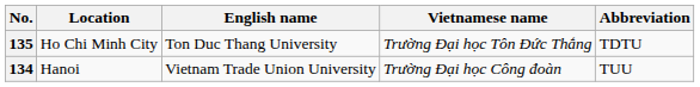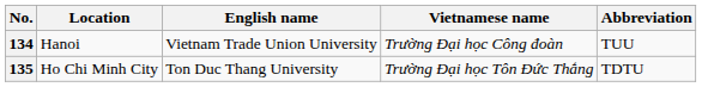rows swapped: 134 <-> 135
